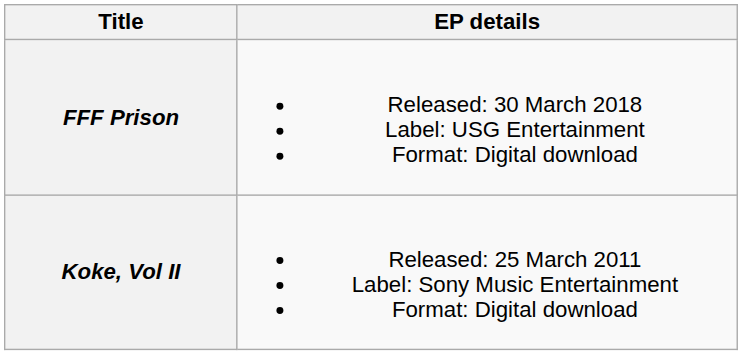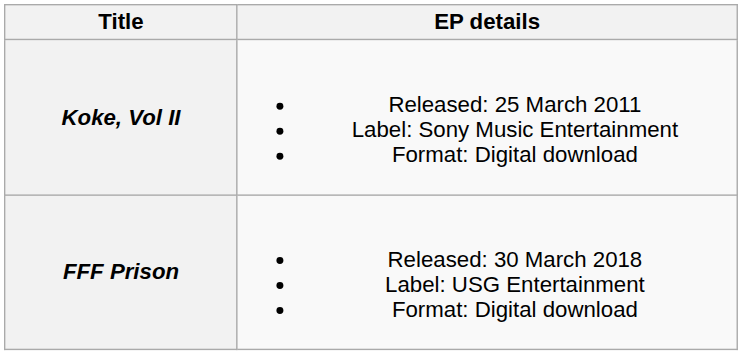rows swapped: Koke, Vol II <-> FFF Prison
